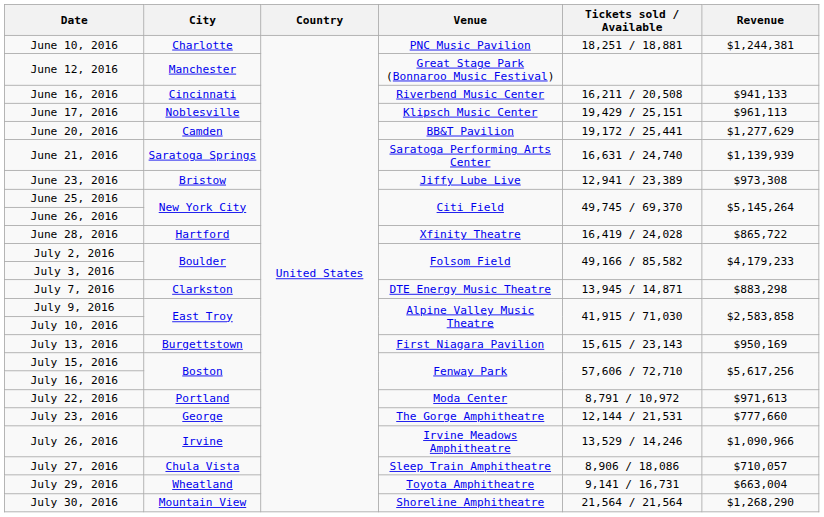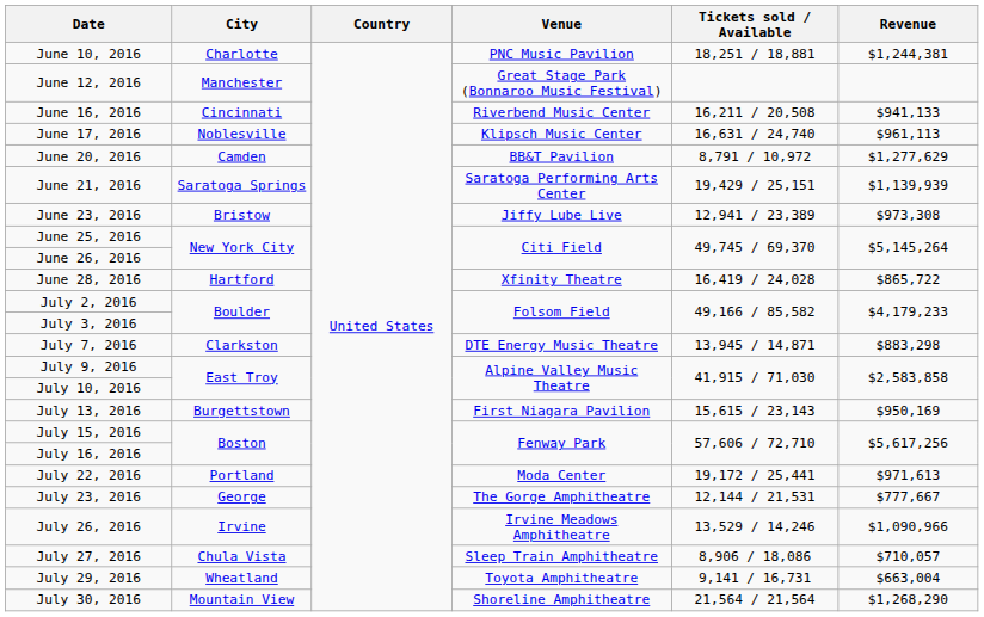June 17, 2016 | Tickets sold / Available: 19,429 / 25,151 -> 16,631 / 24,740
June 20, 2016 | Tickets sold / Available: 19,172 / 25,441 -> 8,791 / 10,972
June 21, 2016 | Tickets sold / Available: 16,631 / 24,740 -> 19,429 / 25,151
July 22, 2016 | Tickets sold / Available: 8,791 / 10,972 -> 19,172 / 25,441
July 23, 2016 | Revenue: $777,660 -> $777,667
